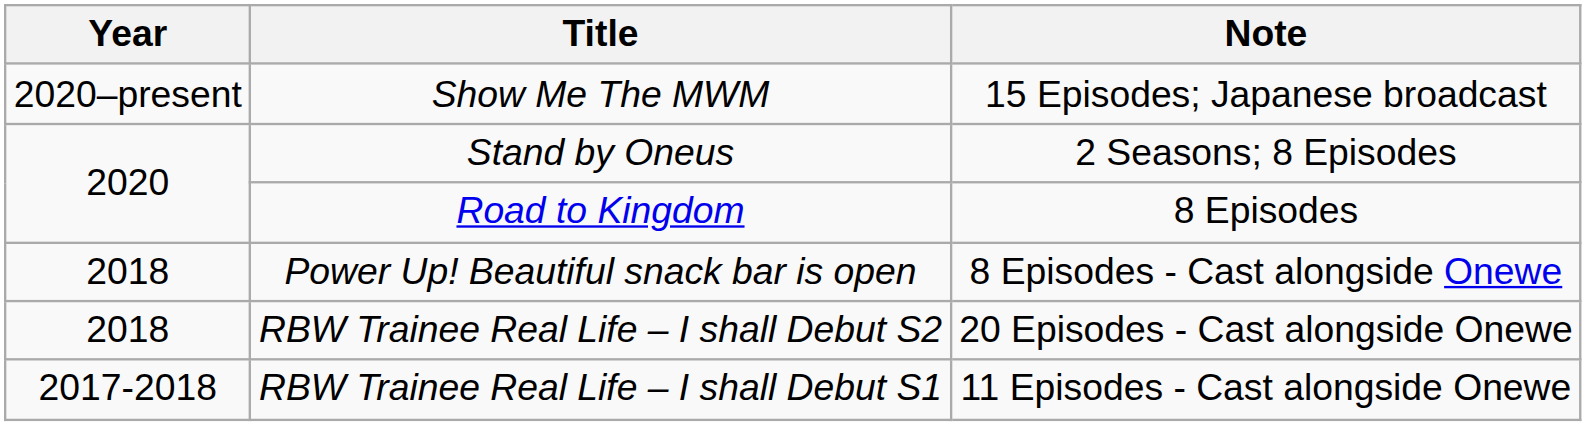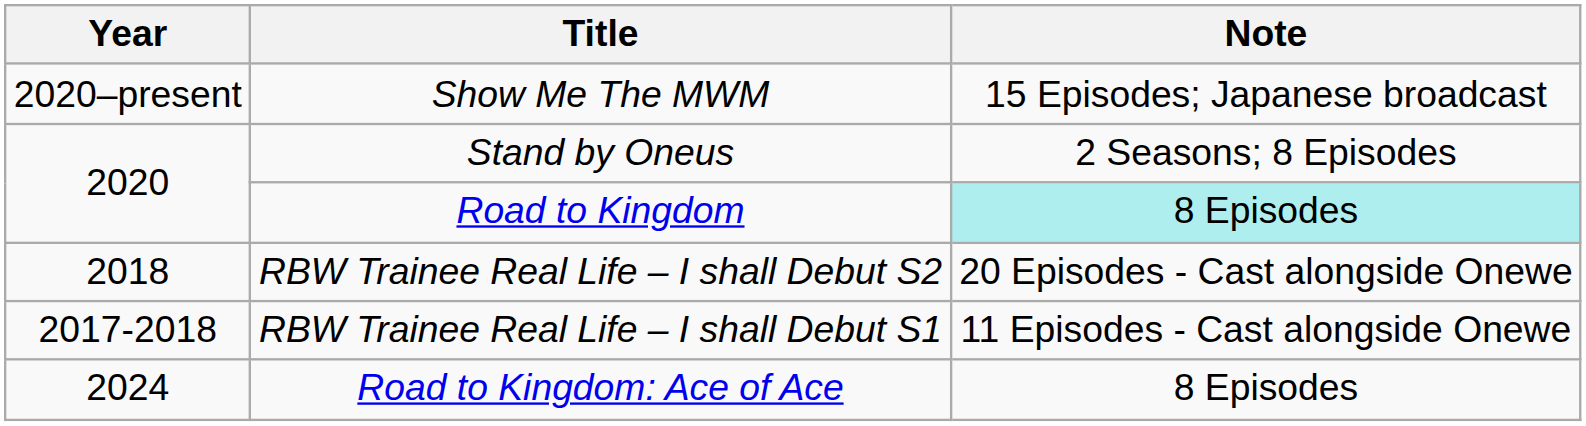Road to Kingdom | Note: no background -> paleturquoise background
- row: 2018 | Power Up! Beautiful snack bar is open | 8 Episodes - Cast alongside Onewe
+ row: 2024 | Road to Kingdom: Ace of Ace | 8 Episodes
